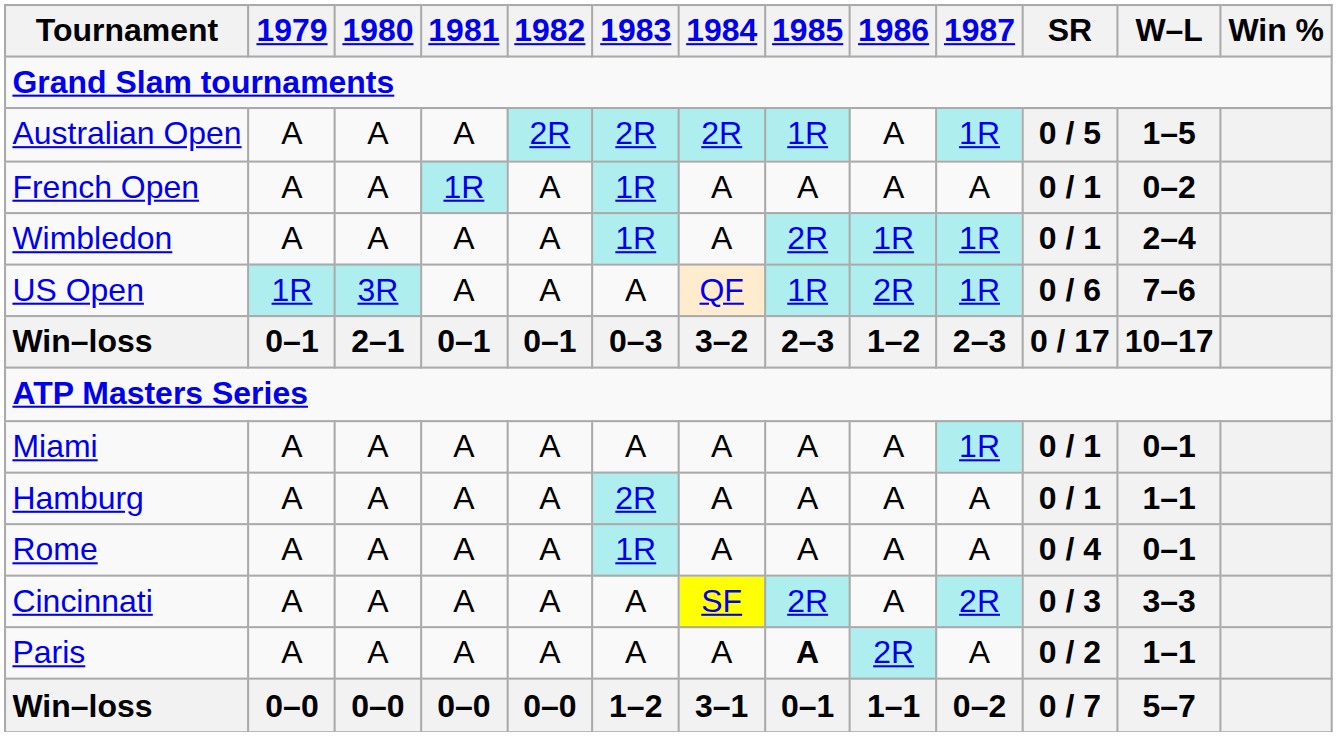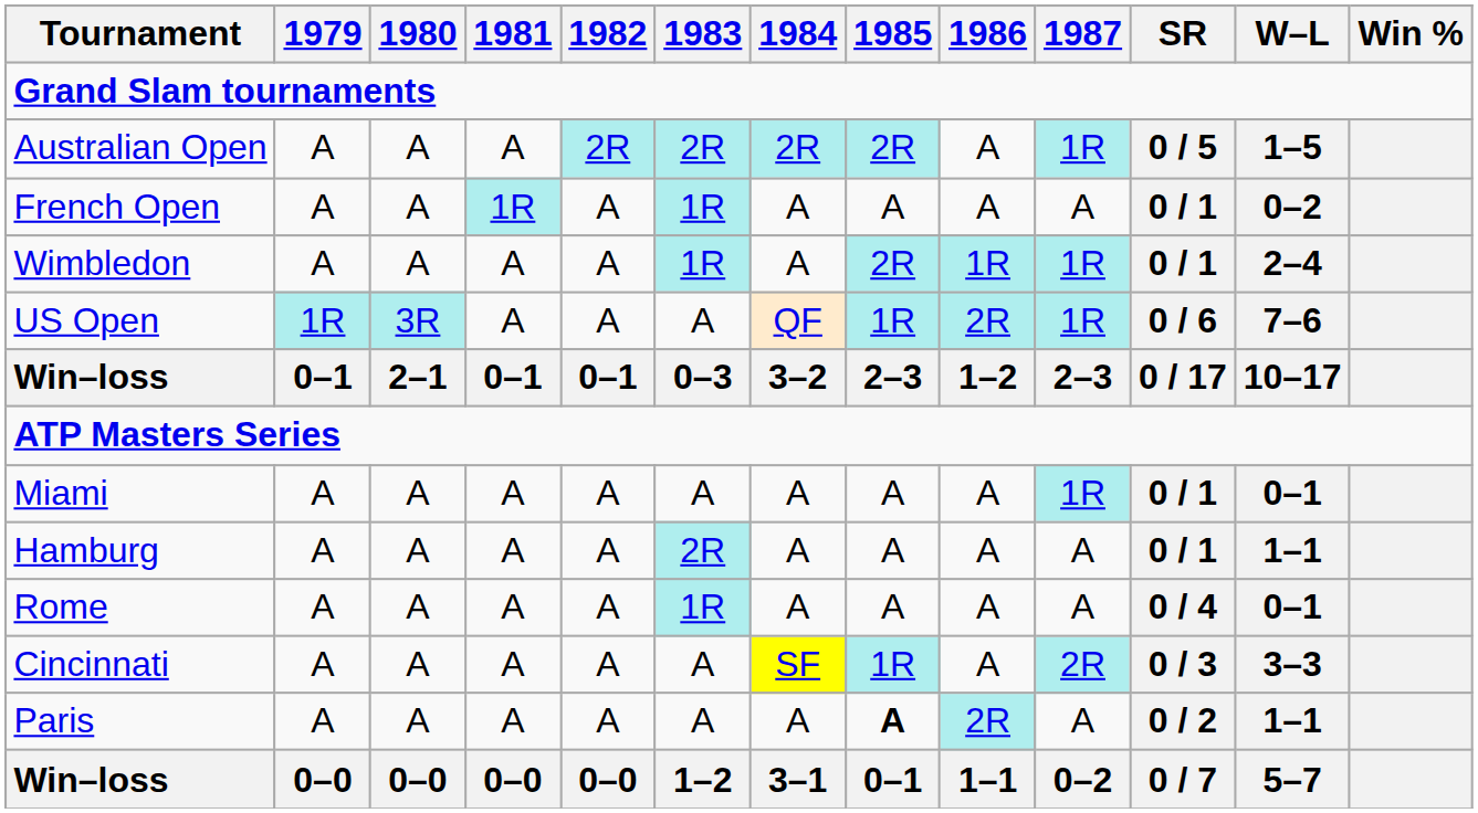Australian Open | 1985: 1R -> 2R
Cincinnati | 1985: 2R -> 1R
